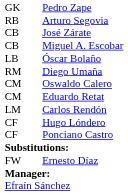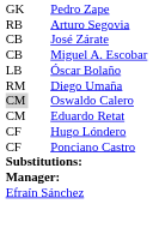Oswaldo Calero | column 1: no background -> lightgrey background
- row: LM | Carlos Rendón
- row: FW | Ernesto Díaz
